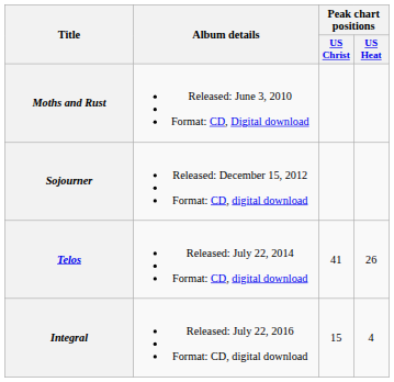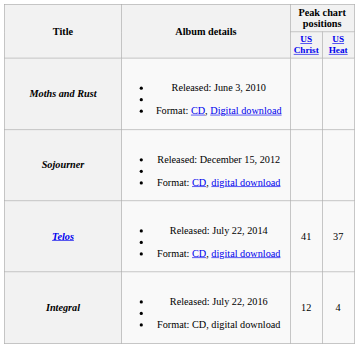Telos | Peak chart positions / US Heat: 26 -> 37
Integral | Peak chart positions / US Christ: 15 -> 12
